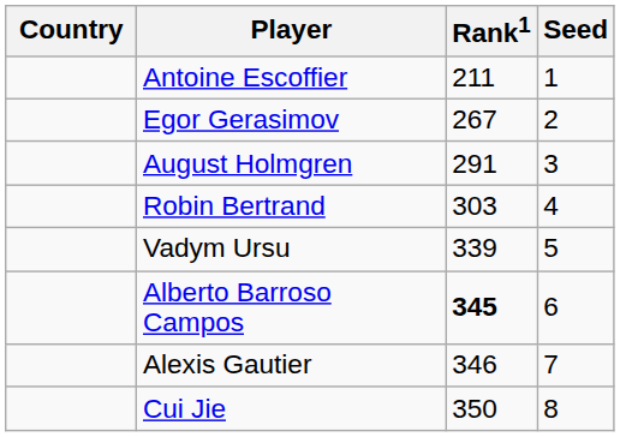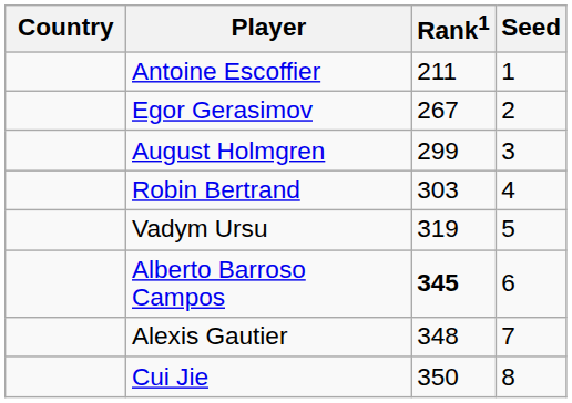August Holmgren | Rank1: 291 -> 299
Vadym Ursu | Rank1: 339 -> 319
Alexis Gautier | Rank1: 346 -> 348
